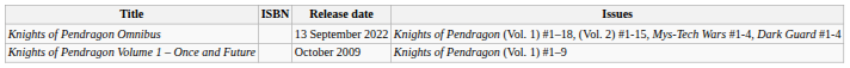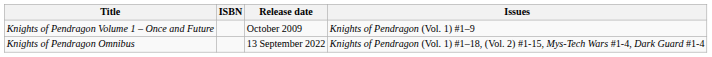rows swapped: Knights of Pendragon Volume 1 – Once and Future <-> Knights of Pendragon Omnibus
